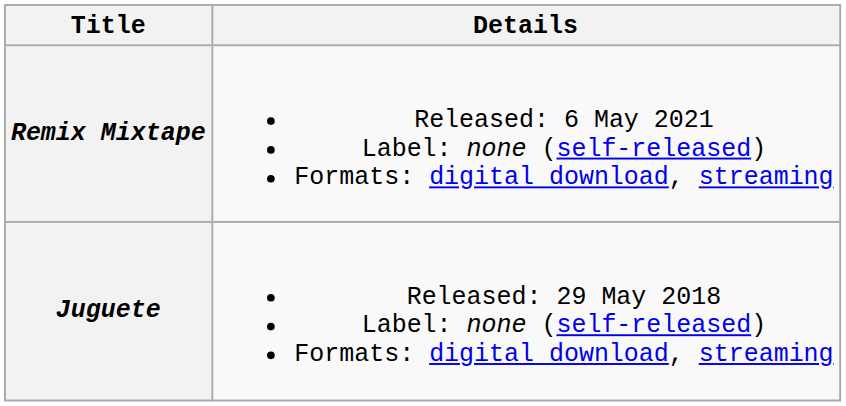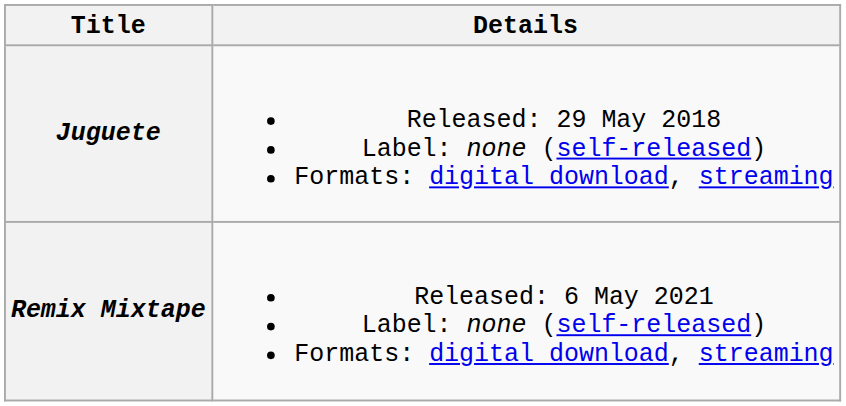rows swapped: Juguete <-> Remix Mixtape
